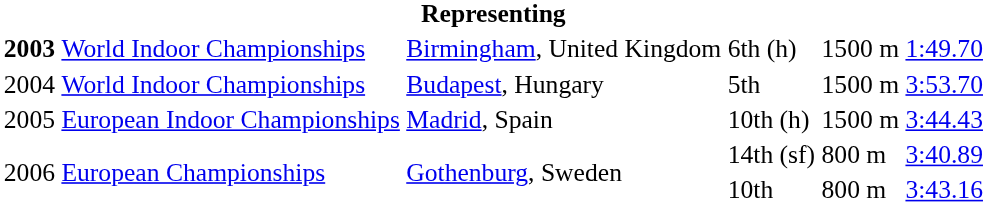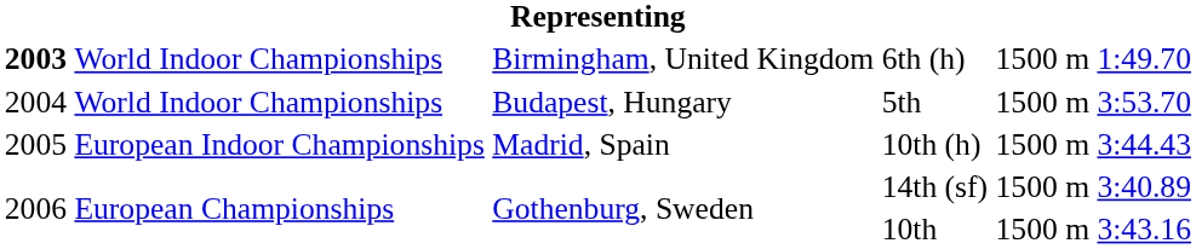14th (sf) | column 5: 800 m -> 1500 m
10th | column 5: 800 m -> 1500 m
